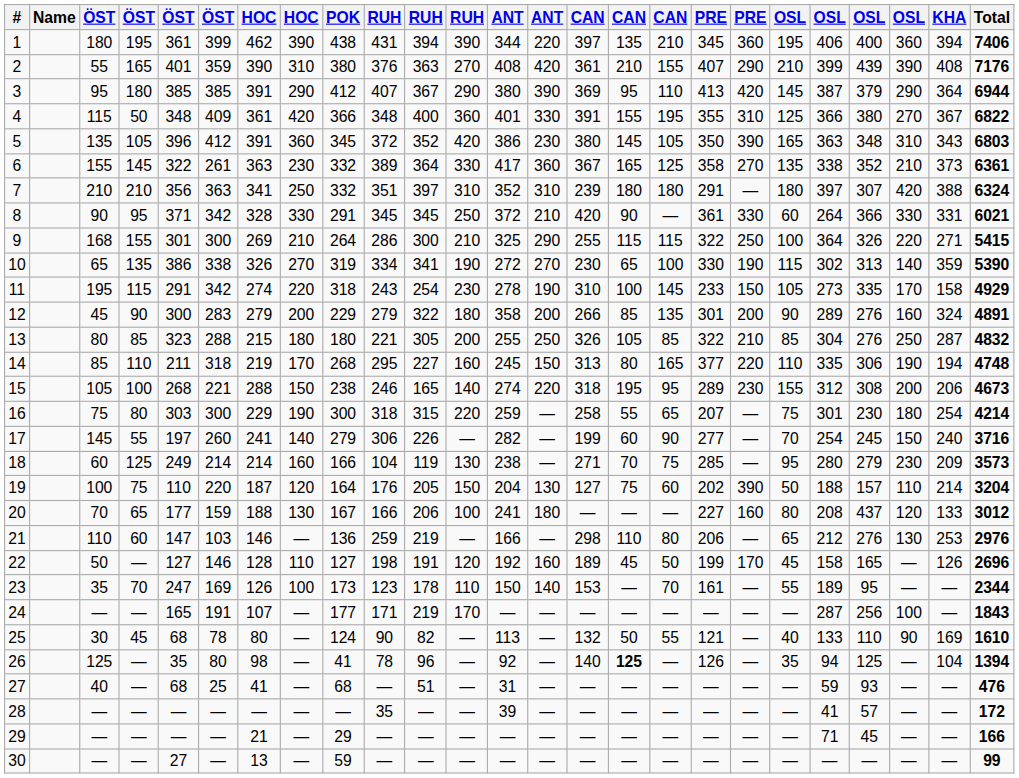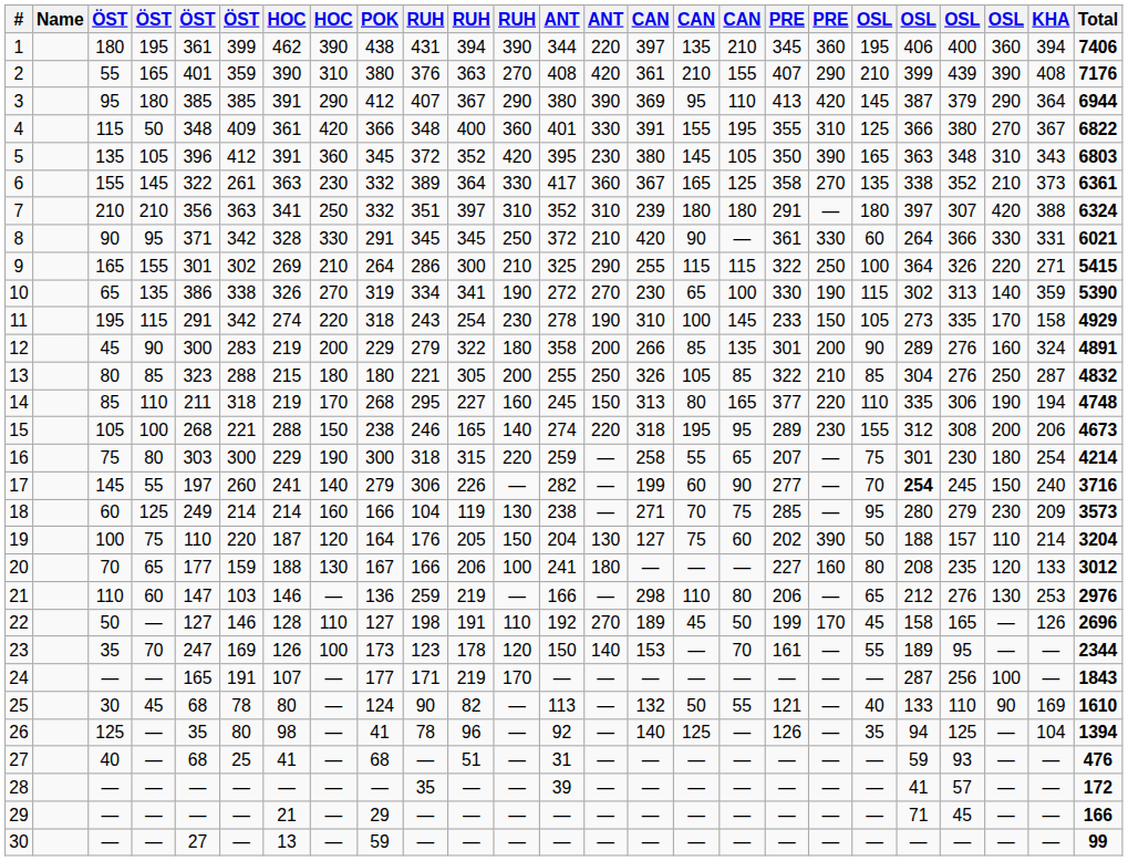5 | column 13: 386 -> 395
9 | column 3: 168 -> 165
9 | column 6: 300 -> 302
12 | column 7: 279 -> 219
17 | column 21: normal -> bold
20 | column 22: 437 -> 235
22 | column 12: 120 -> 110
22 | column 14: 160 -> 270
23 | column 12: 110 -> 120
26 | column 16: bold -> normal
